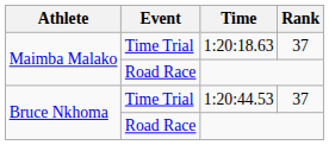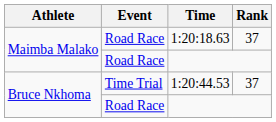1:20:18.63 | Event: Time Trial -> Road Race
